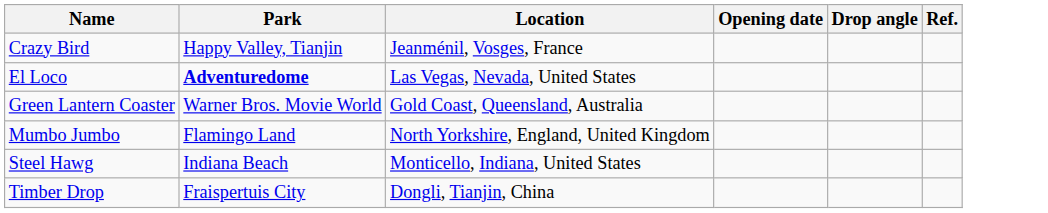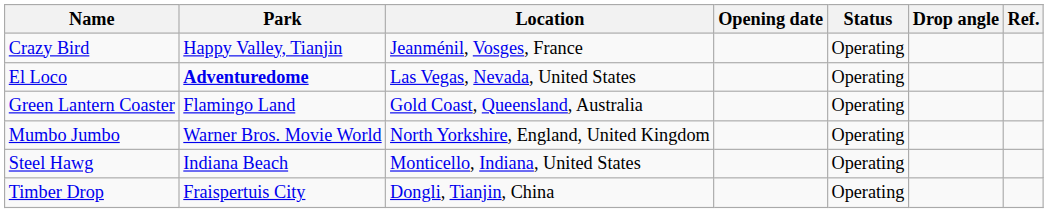+ column: Status | Operating | Operating | Operating | Operating | Operating | Operating
Green Lantern Coaster | Park: Warner Bros. Movie World -> Flamingo Land
Mumbo Jumbo | Park: Flamingo Land -> Warner Bros. Movie World
